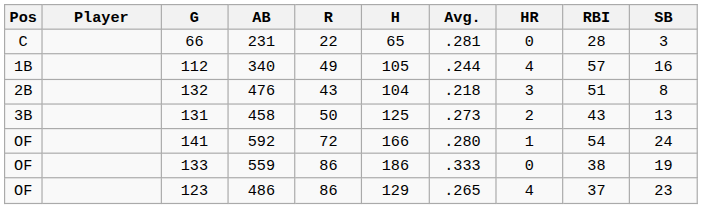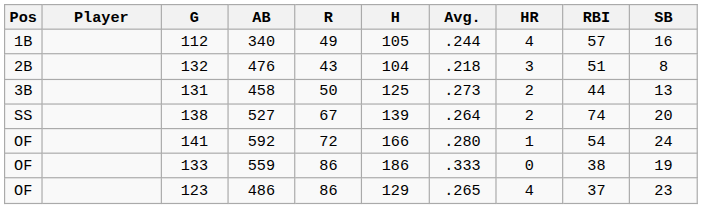- row: C | 66 | 231 | 22 | 65 | .281 | 0 | 28 | 3
131 | RBI: 43 -> 44
+ row: SS | 138 | 527 | 67 | 139 | .264 | 2 | 74 | 20
